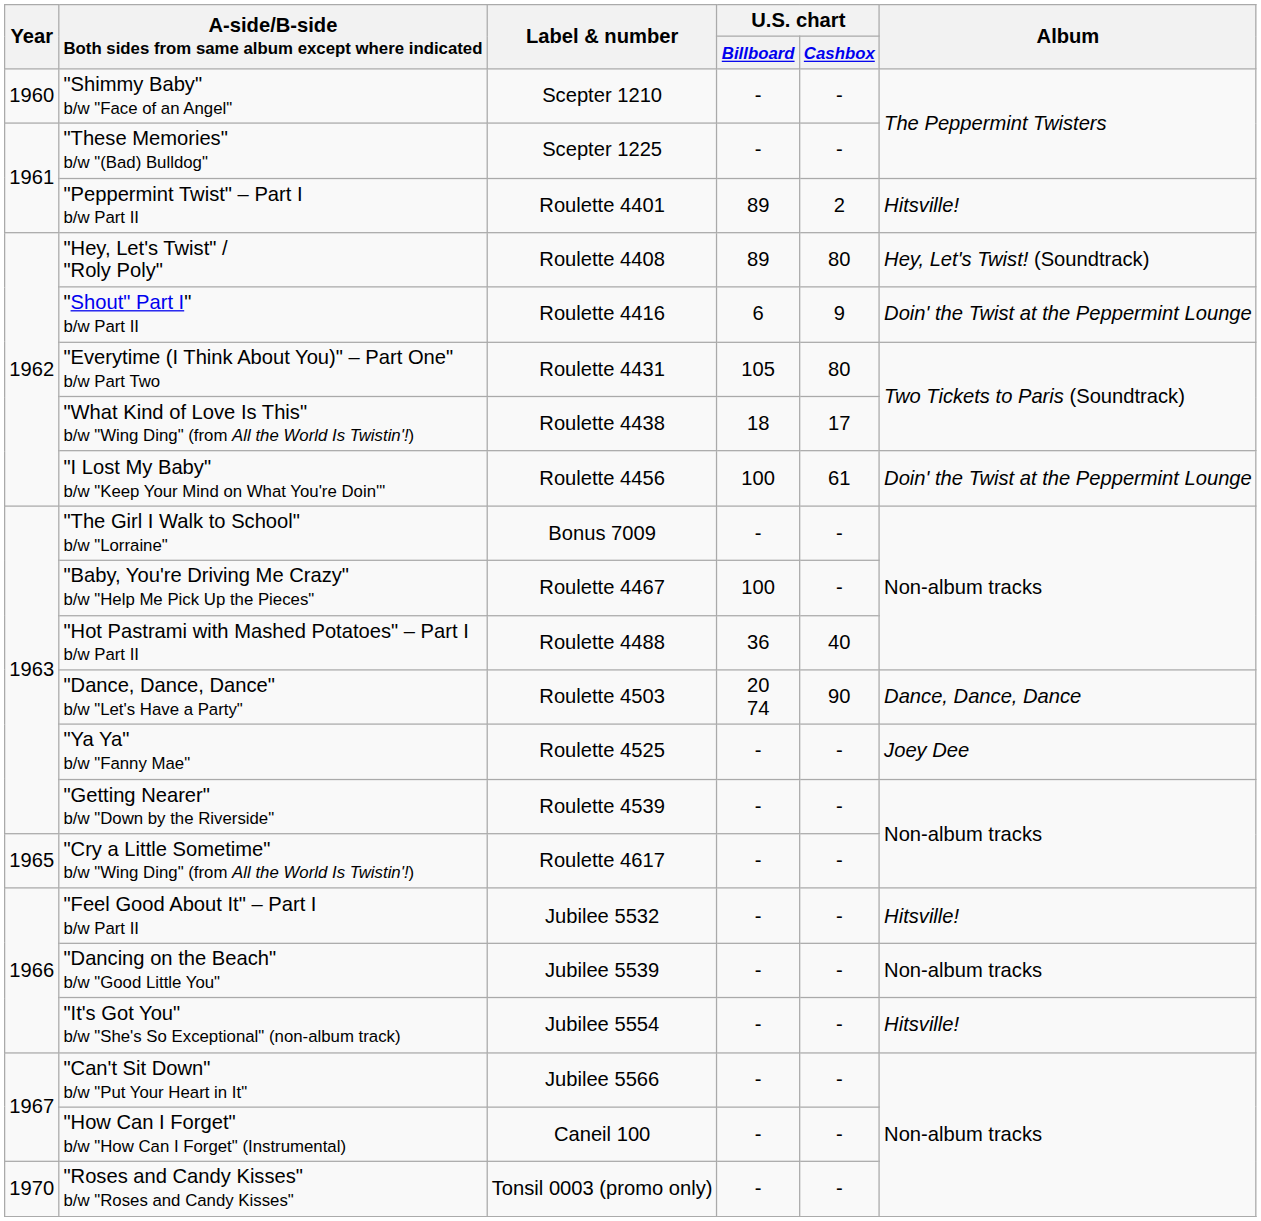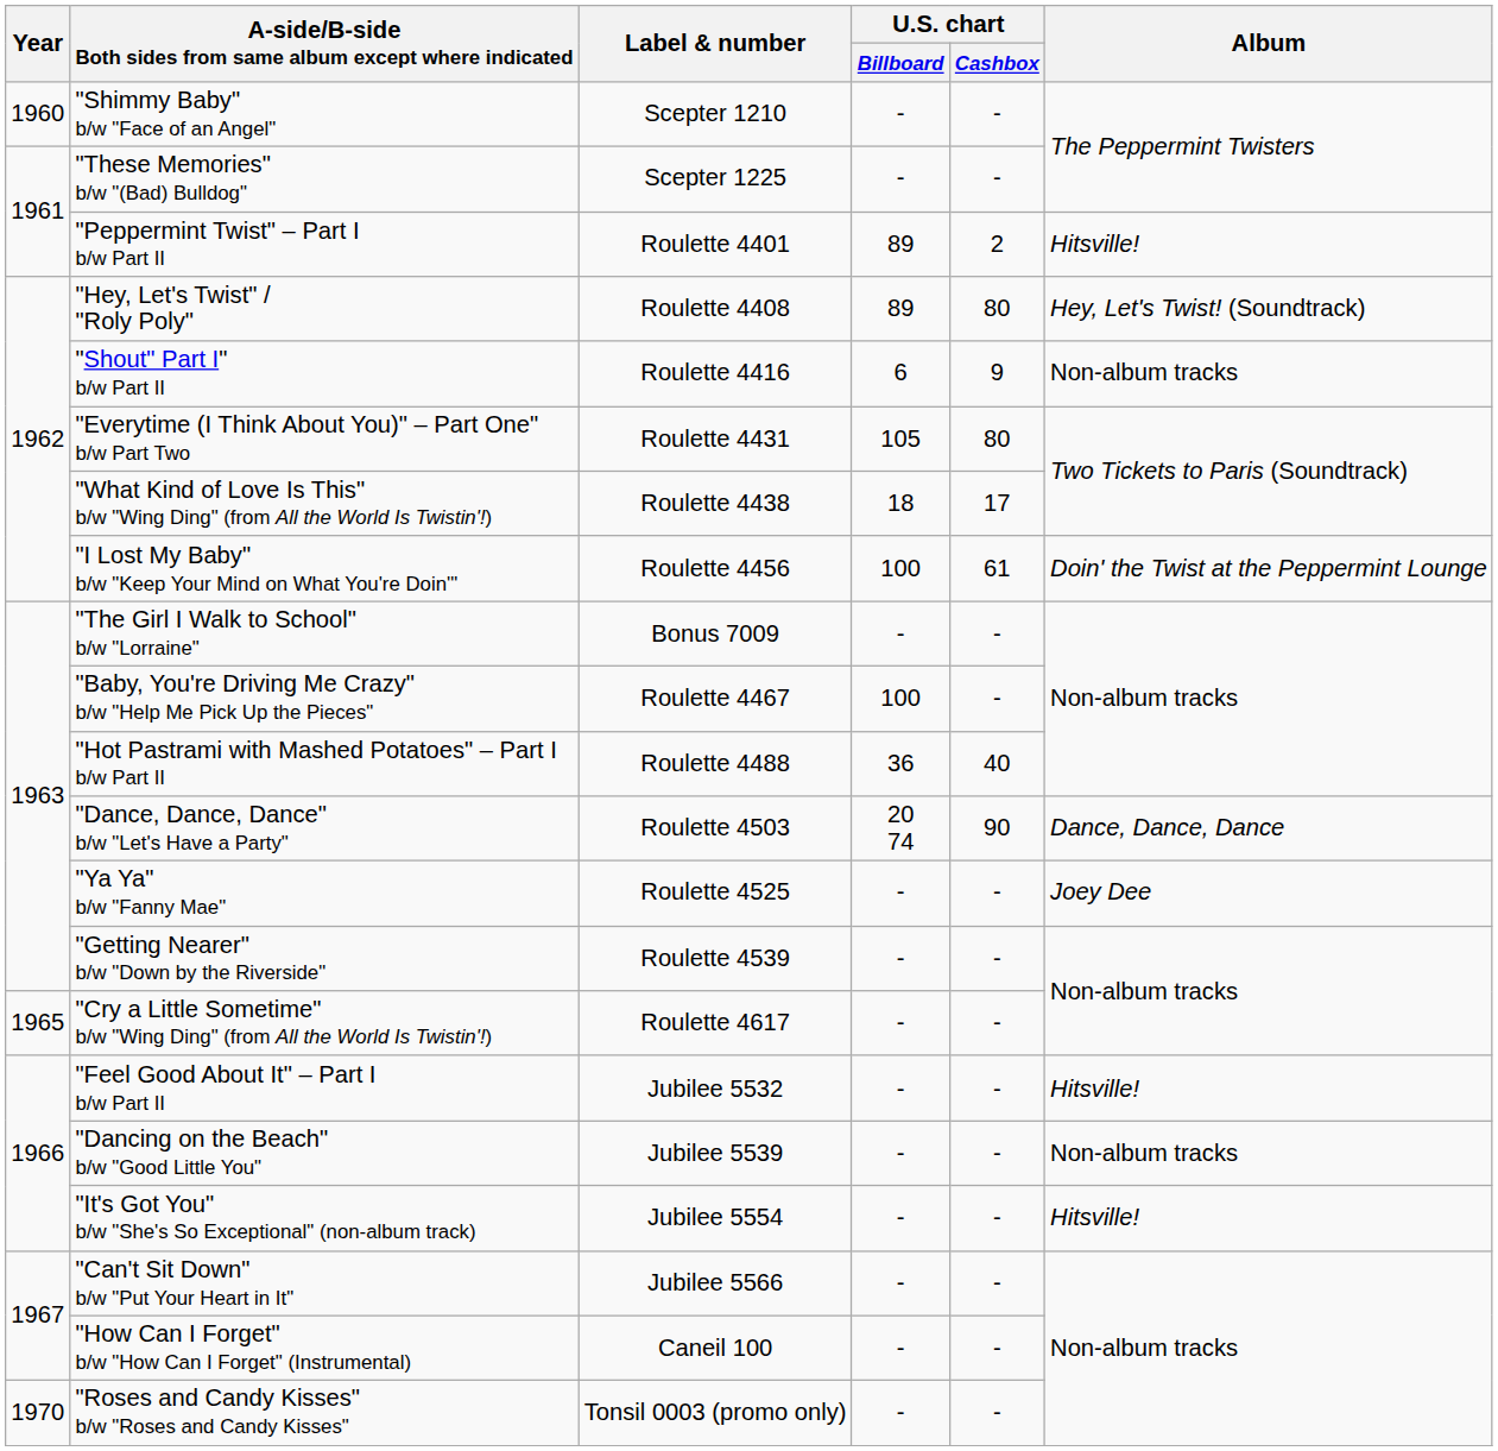"Shout" Part I" b/w Part II | Album: Doin' the Twist at the Peppermint Lounge -> Non-album tracks
